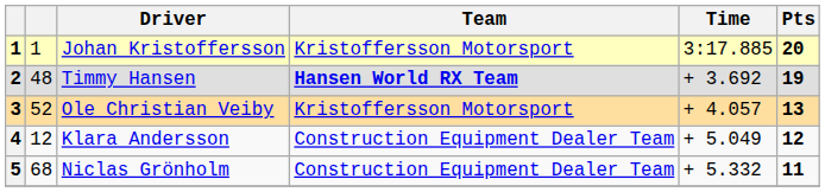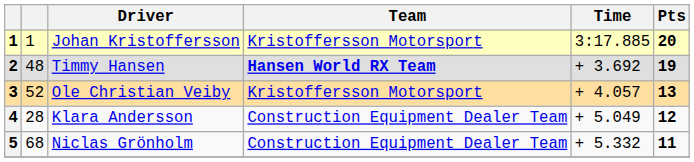Klara Andersson | column 2: 12 -> 28
